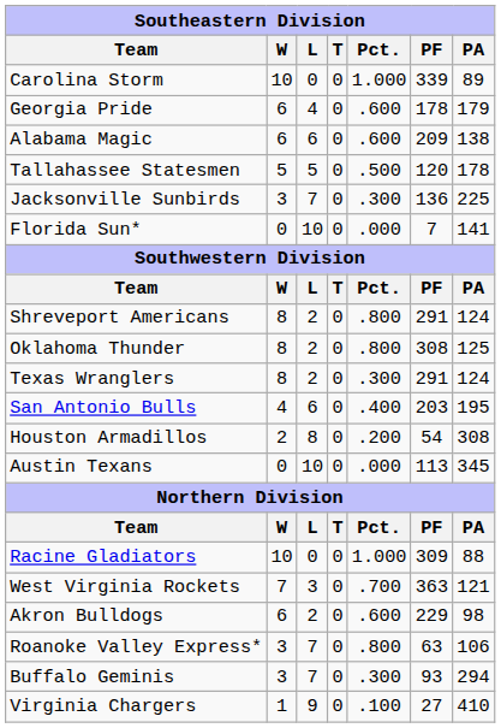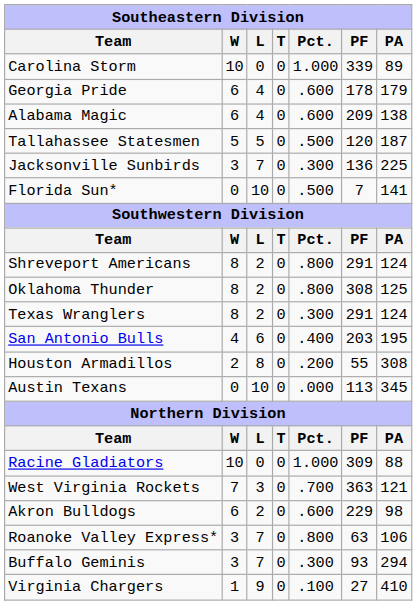Alabama Magic | L: 6 -> 4
Tallahassee Statesmen | PA: 178 -> 187
Florida Sun* | Pct.: .000 -> .500
Houston Armadillos | PF: 54 -> 55
